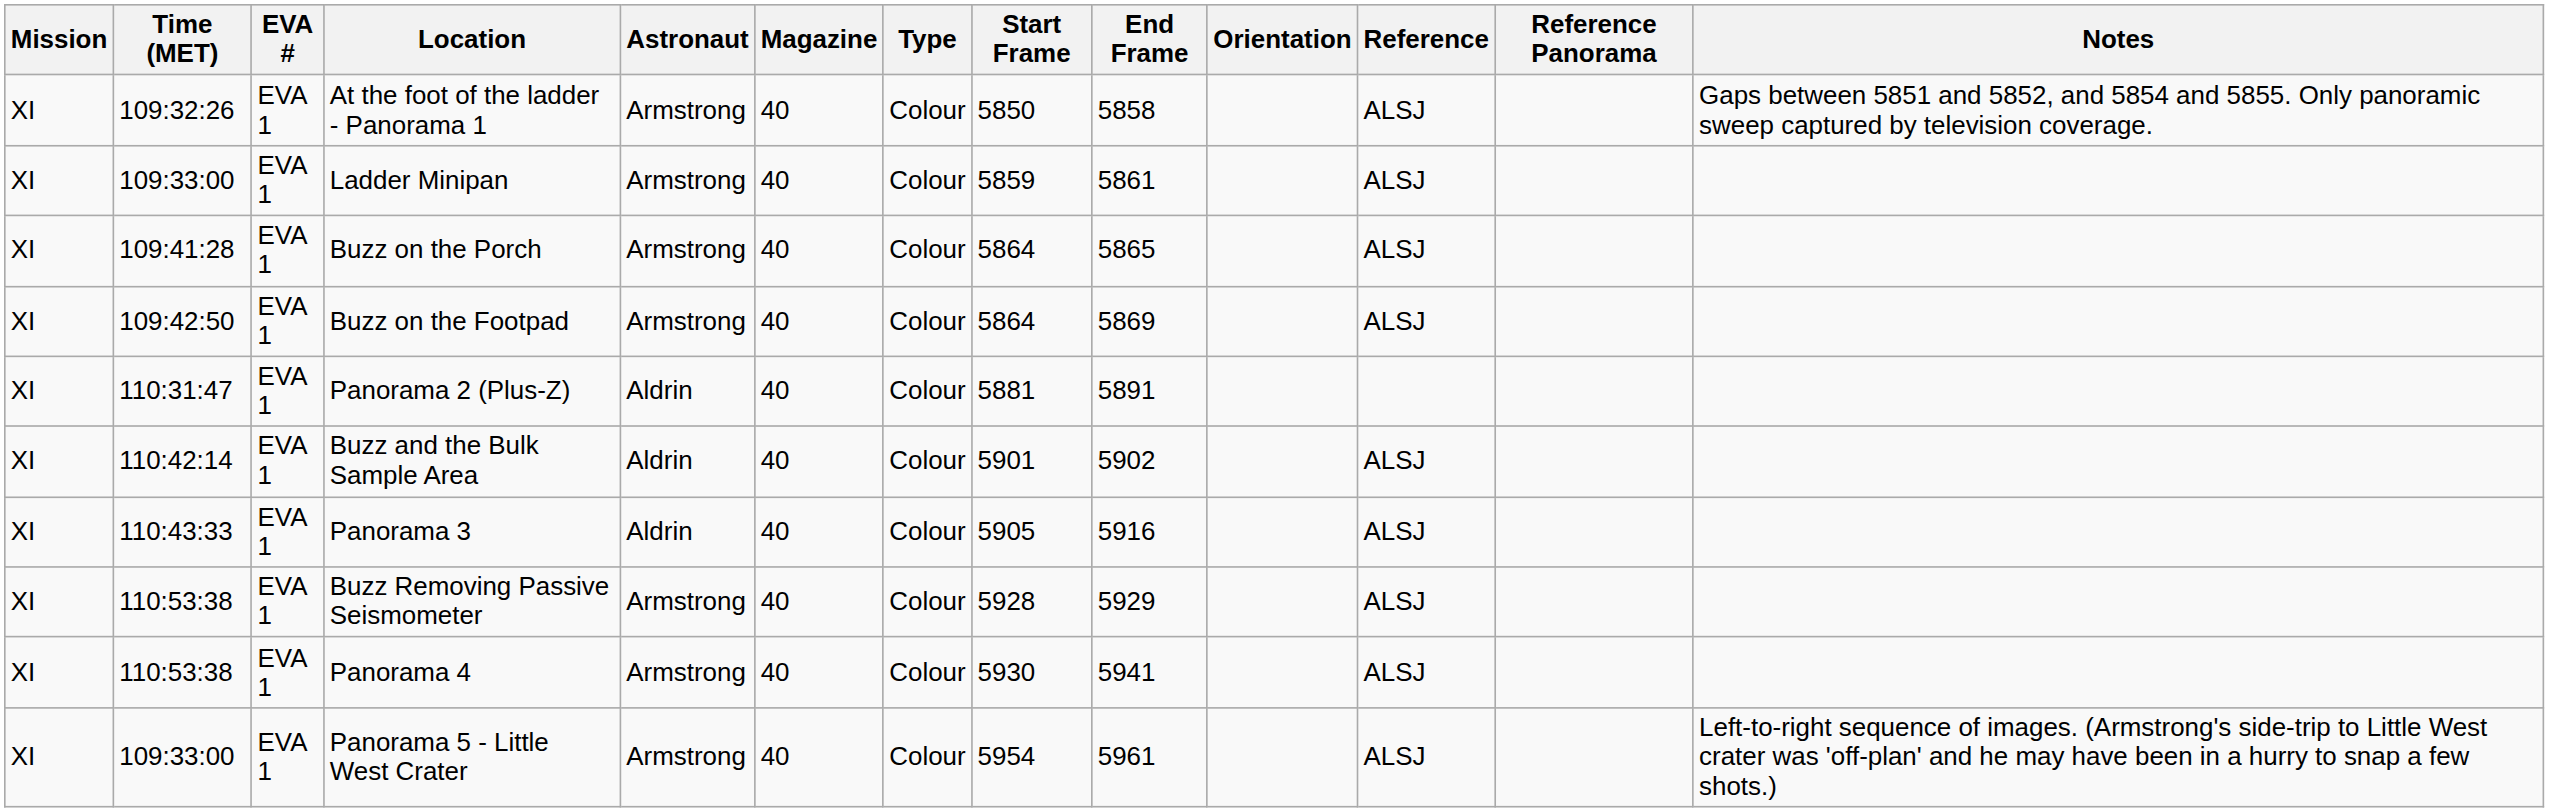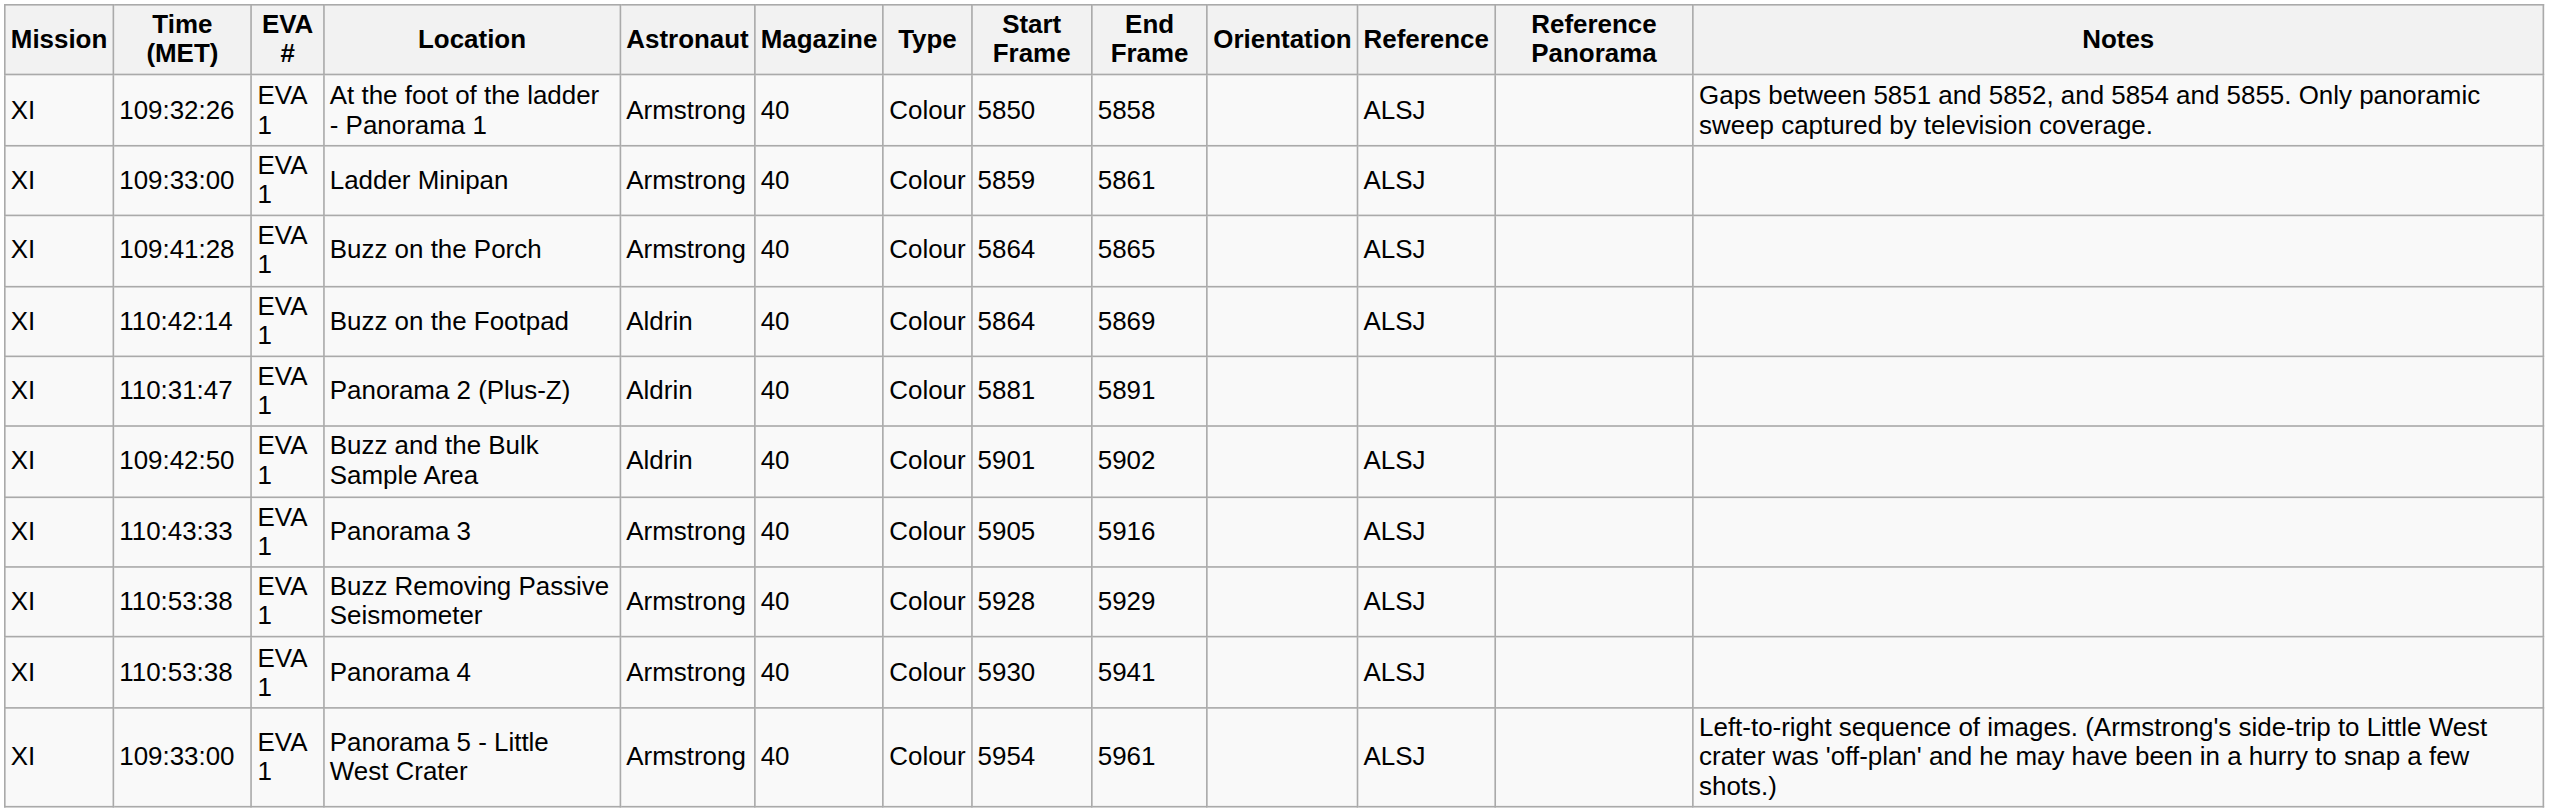Buzz on the Footpad | Time (MET): 109:42:50 -> 110:42:14
Buzz on the Footpad | Astronaut: Armstrong -> Aldrin
Buzz and the Bulk Sample Area | Time (MET): 110:42:14 -> 109:42:50
Panorama 3 | Astronaut: Aldrin -> Armstrong
